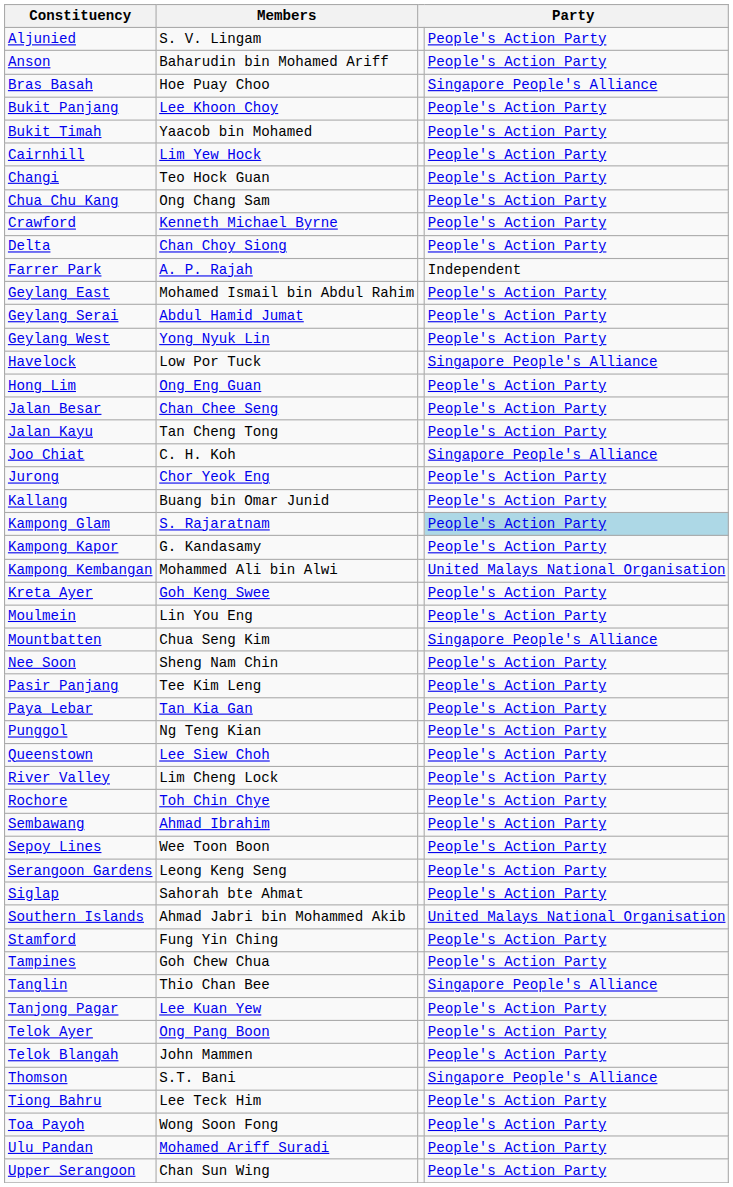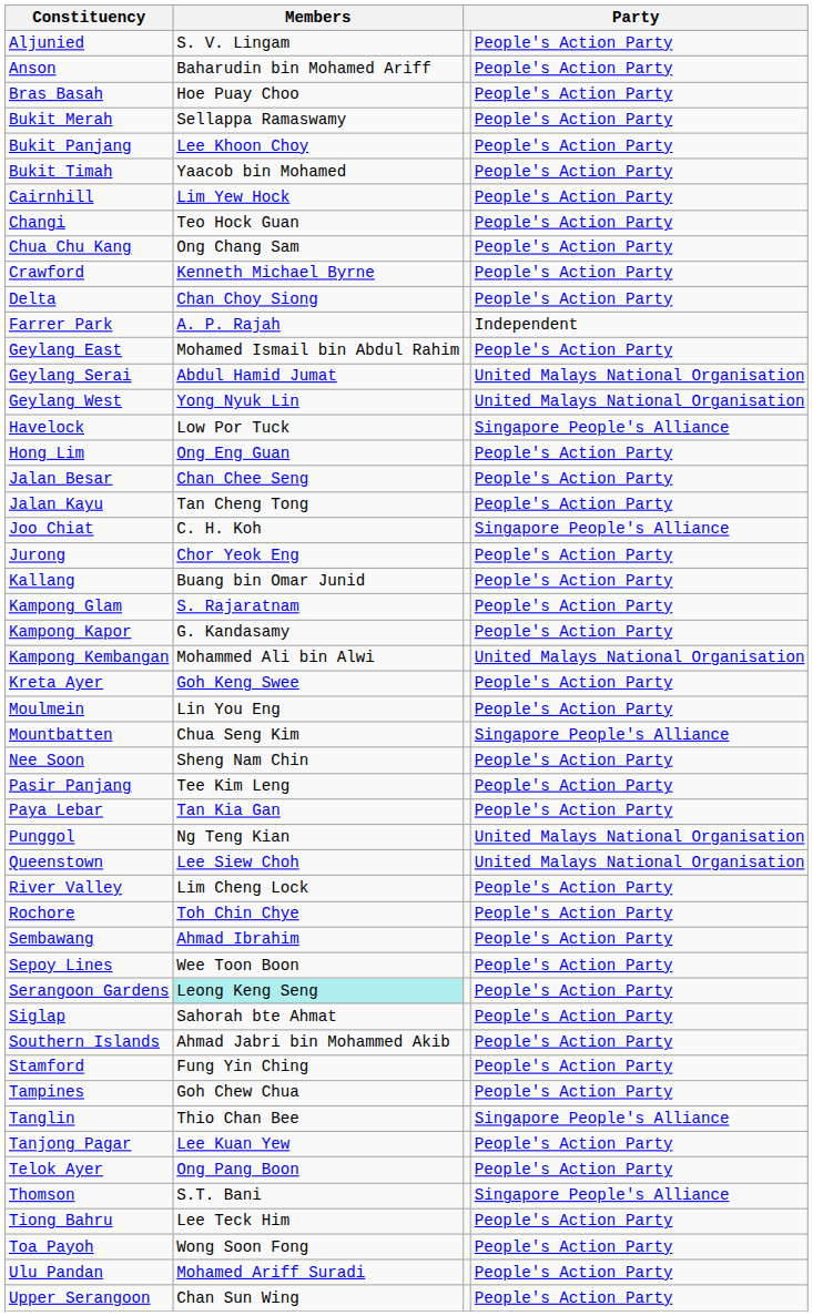Bras Basah | column 4: Singapore People's Alliance -> People's Action Party
+ row: Bukit Merah | Sellappa Ramaswamy | People's Action Party
Geylang Serai | column 4: People's Action Party -> United Malays National Organisation
Geylang West | column 4: People's Action Party -> United Malays National Organisation
Kampong Glam | column 4: lightblue background -> no background
Punggol | column 4: People's Action Party -> United Malays National Organisation
Queenstown | column 4: People's Action Party -> United Malays National Organisation
Serangoon Gardens | Members: no background -> paleturquoise background
Southern Islands | column 4: United Malays National Organisation -> People's Action Party
- row: Telok Blangah | John Mammen | People's Action Party
